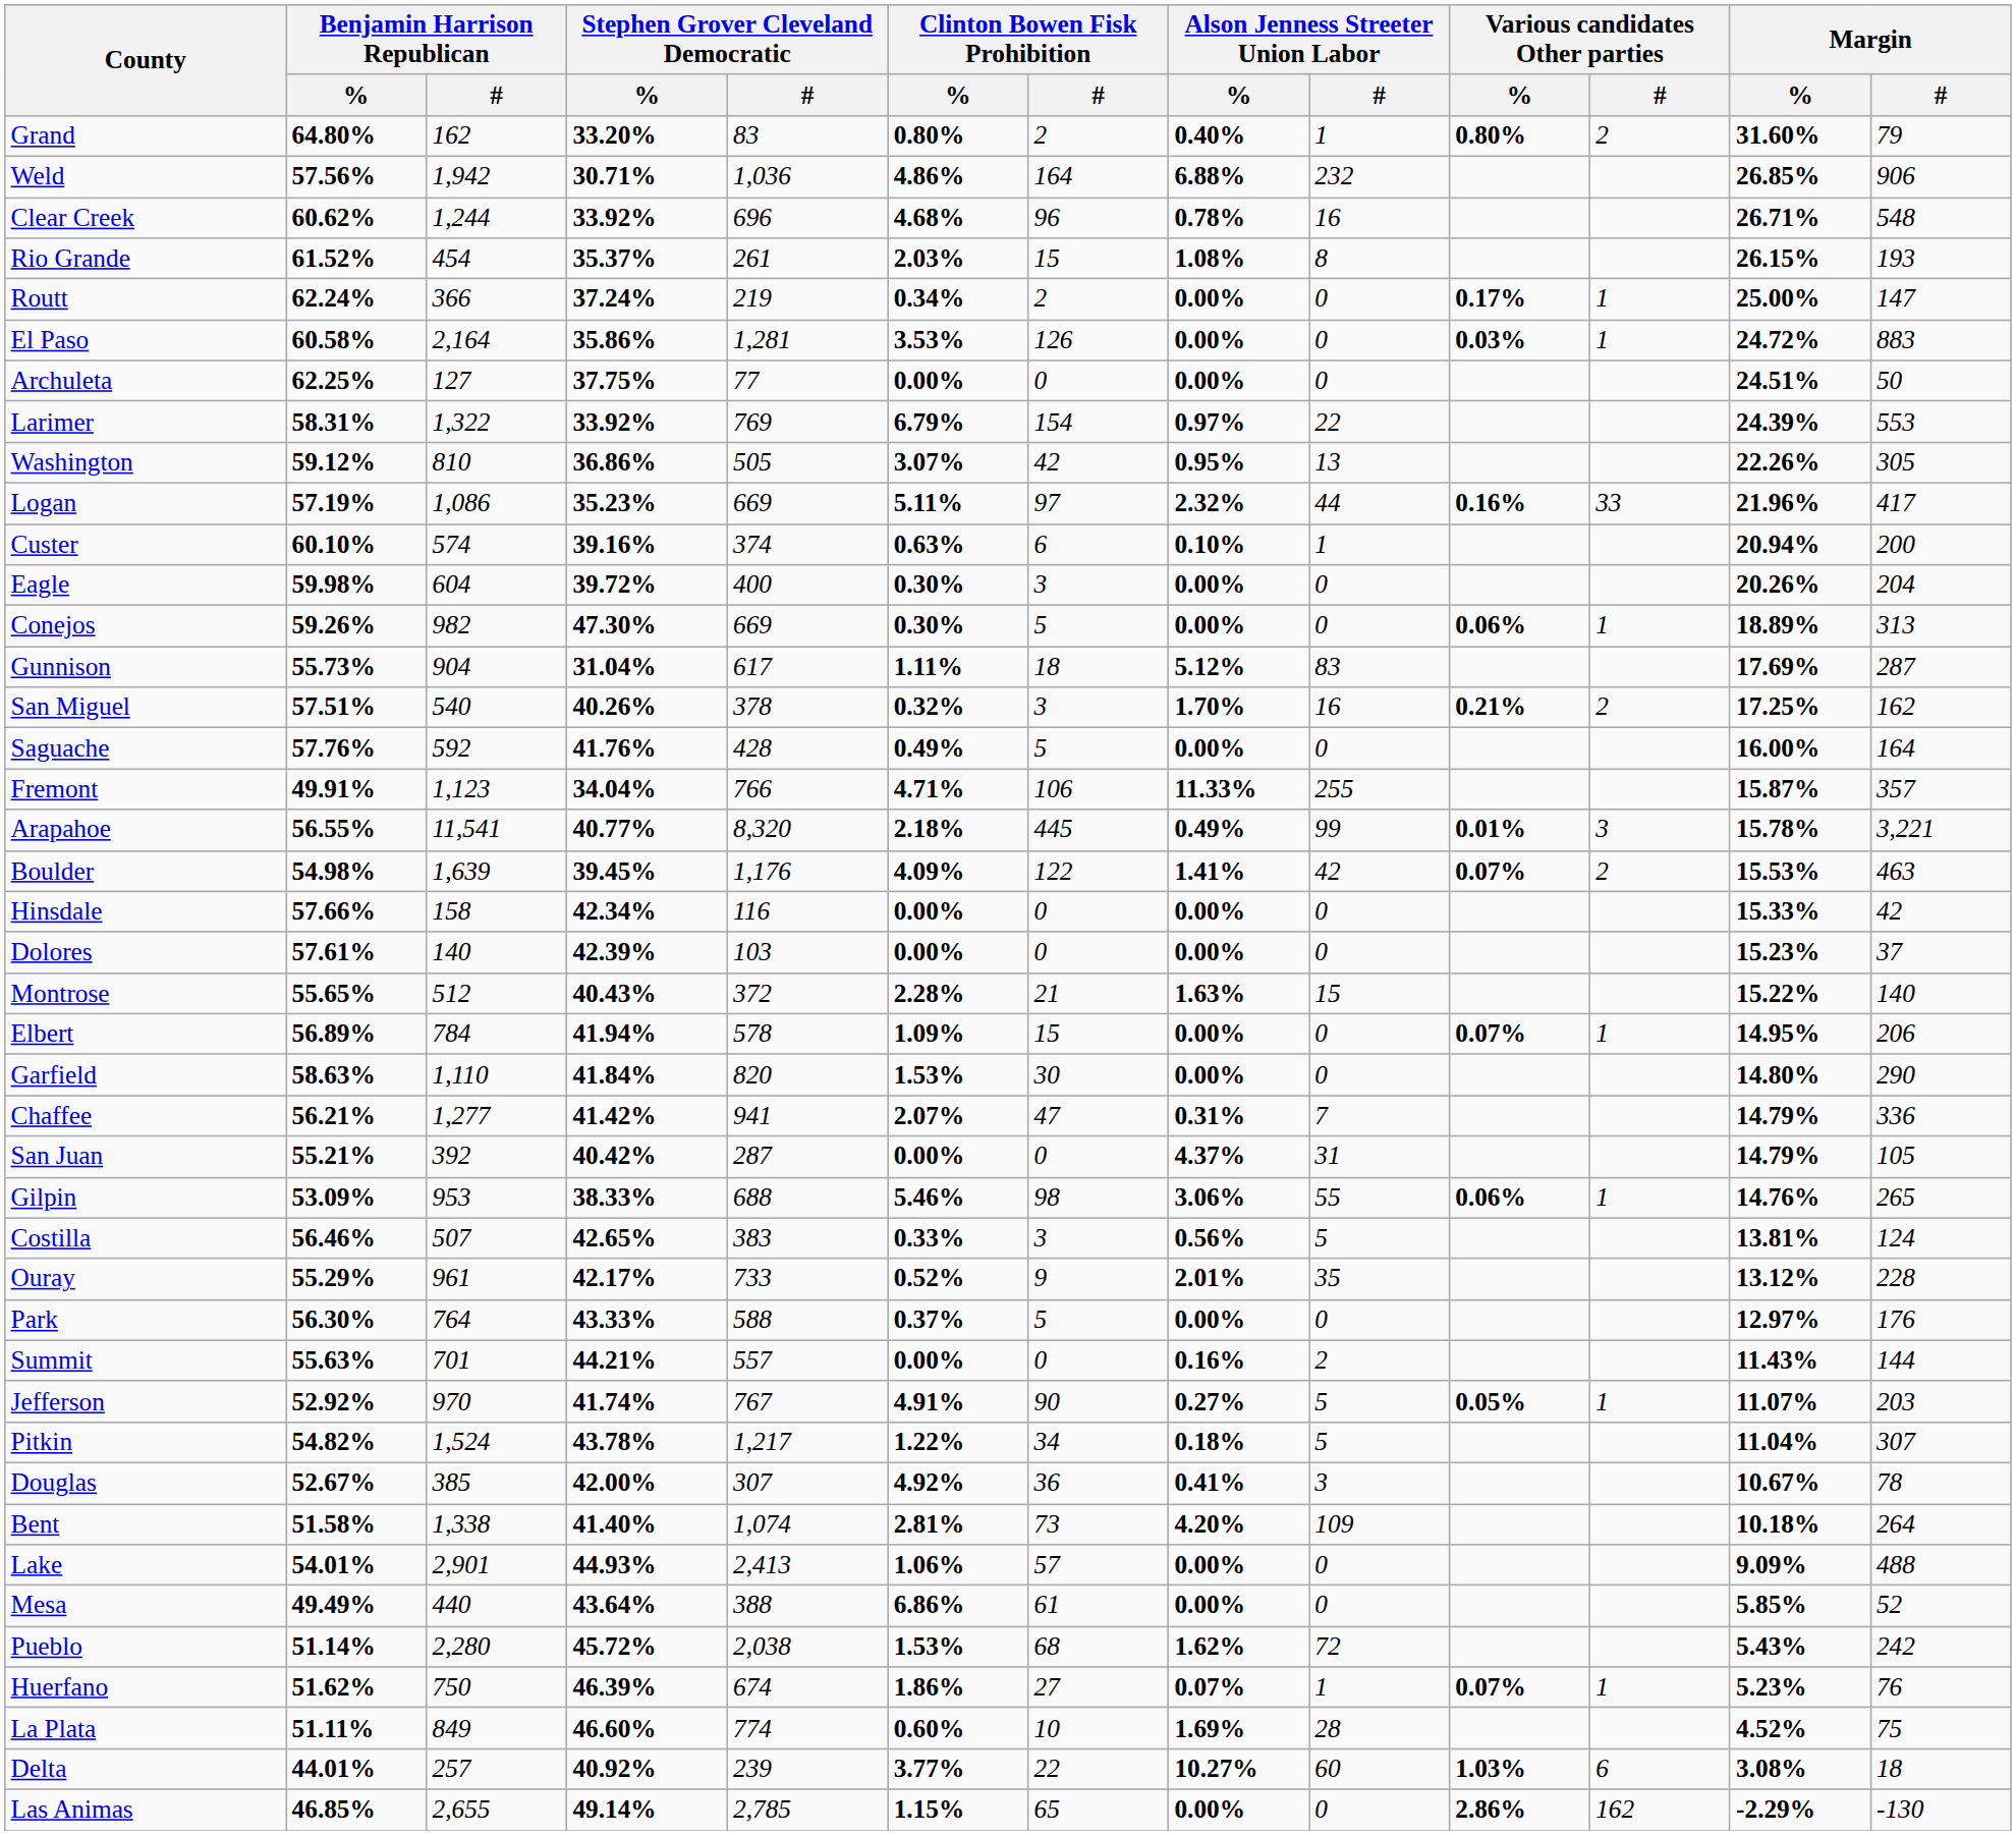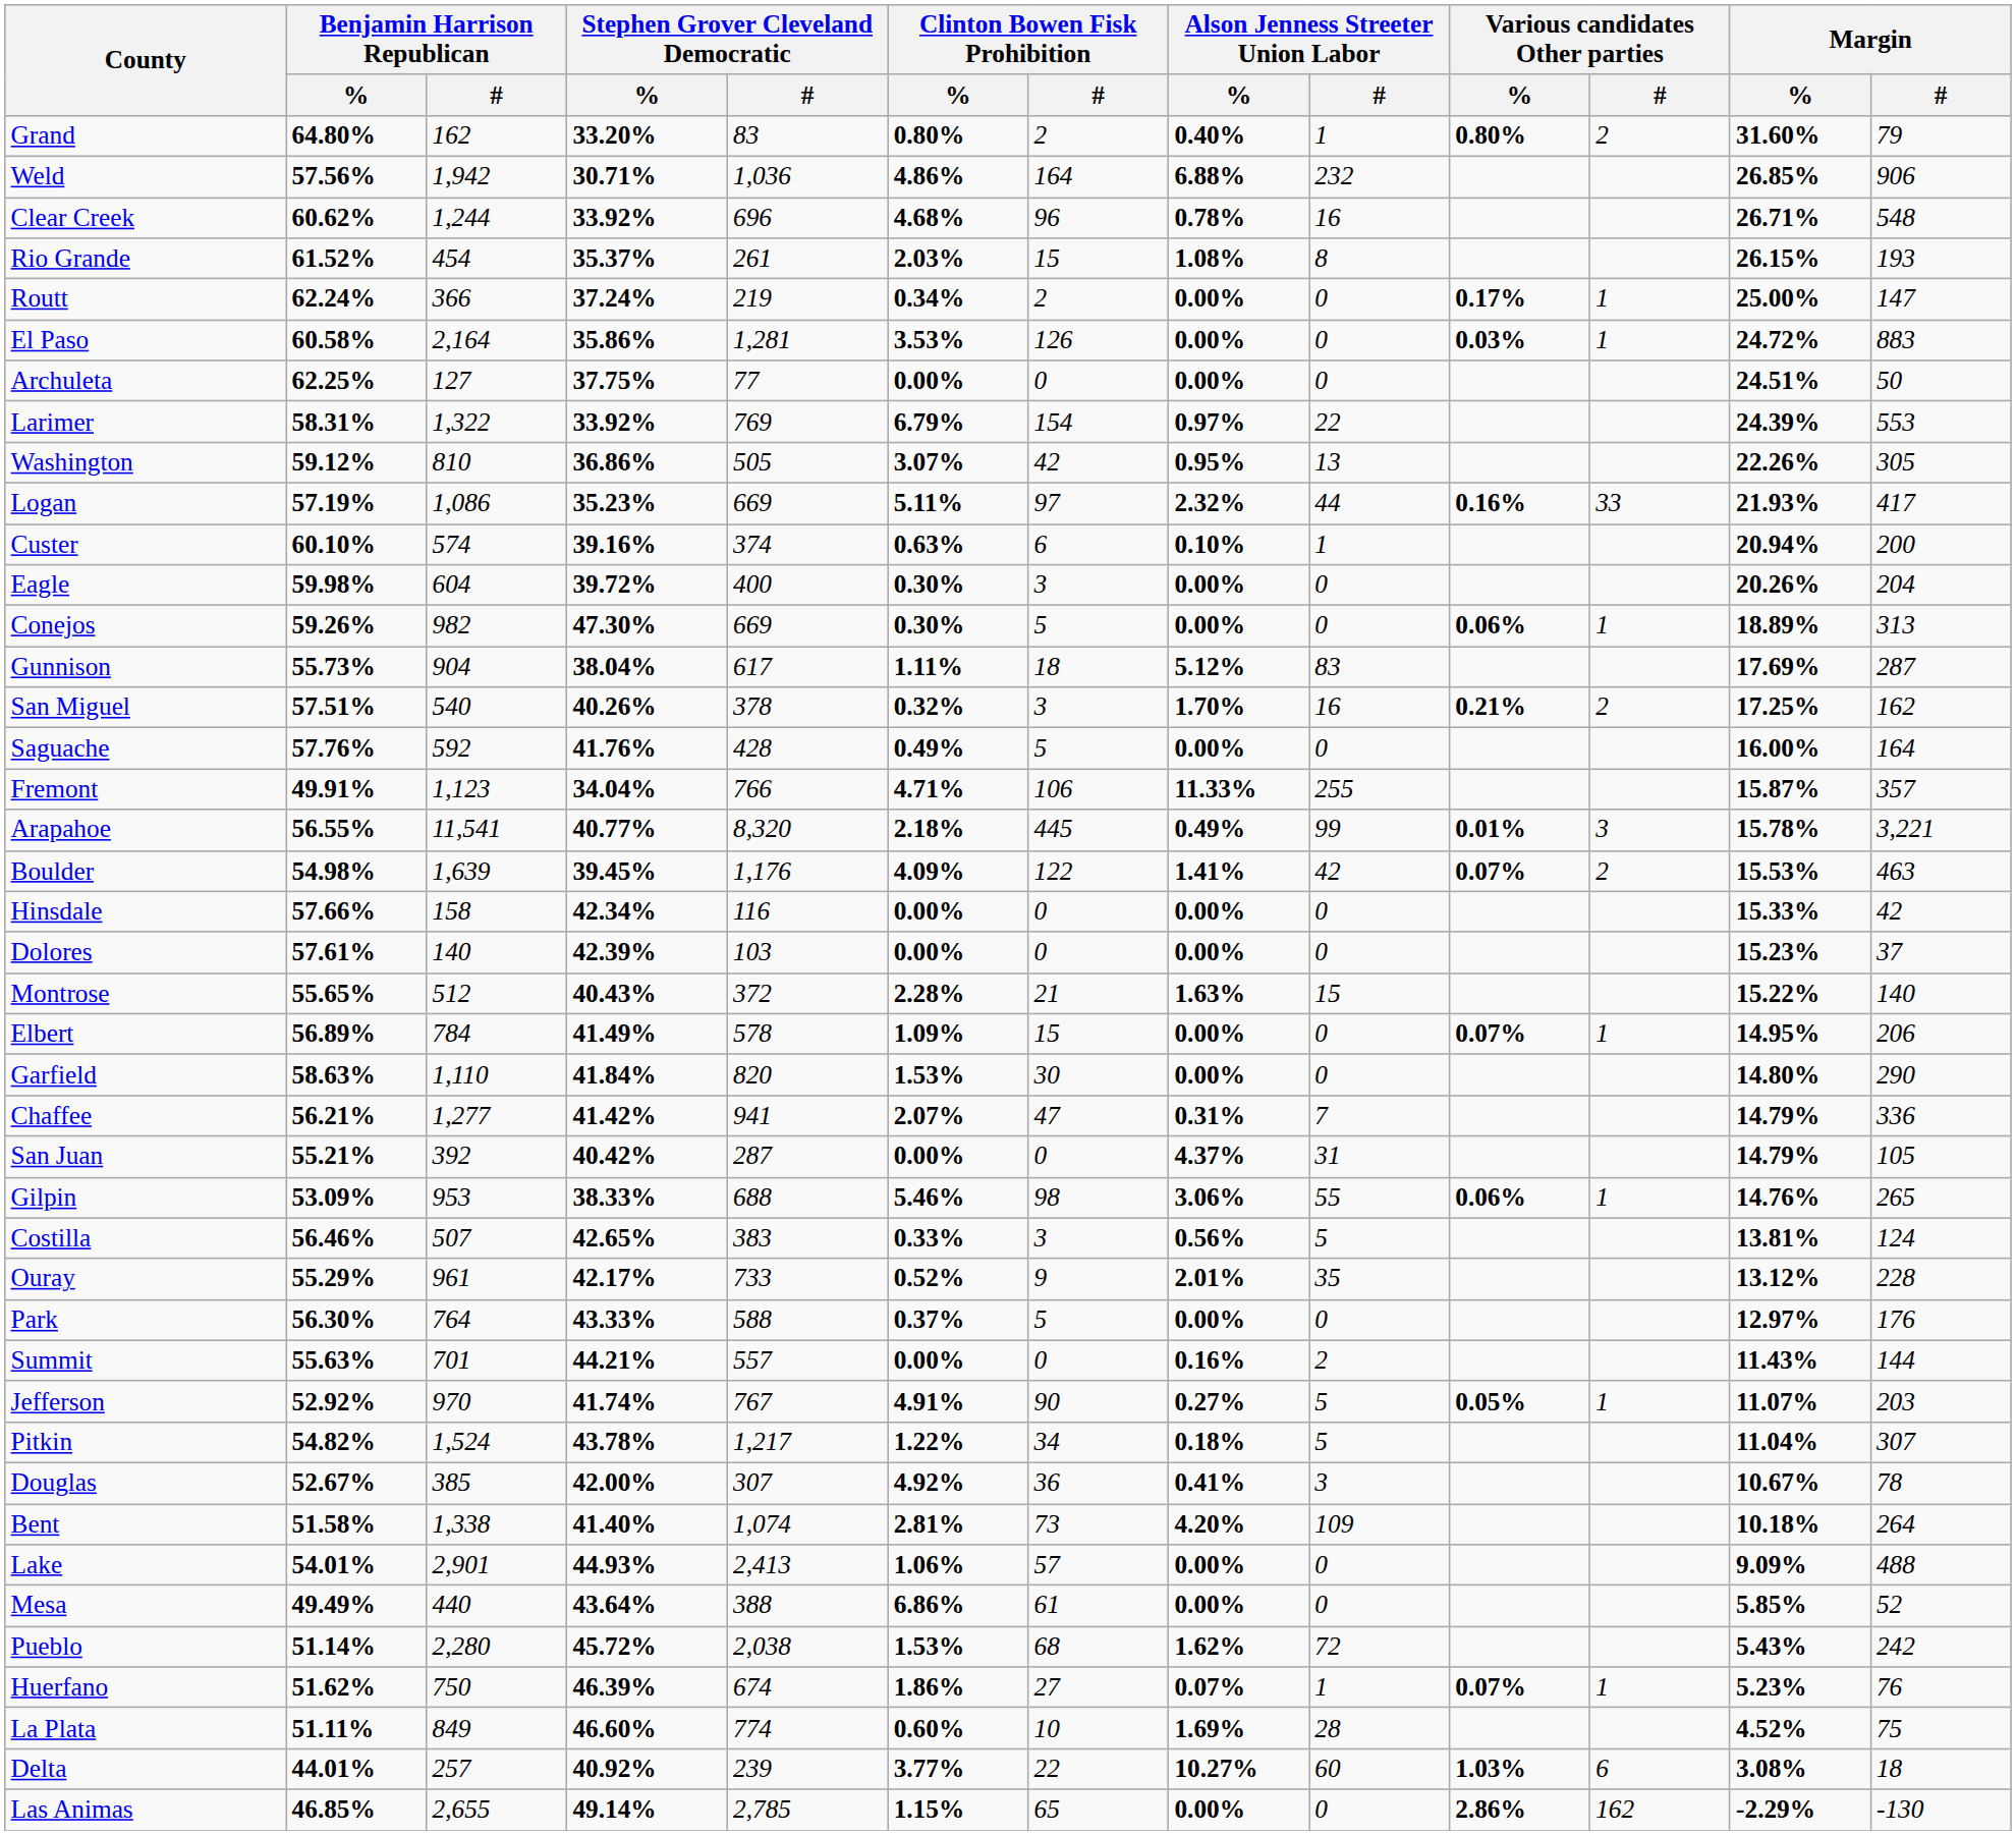Logan | Margin / %: 21.96% -> 21.93%
Gunnison | Stephen Grover Cleveland Democratic / %: 31.04% -> 38.04%
Elbert | Stephen Grover Cleveland Democratic / %: 41.94% -> 41.49%
